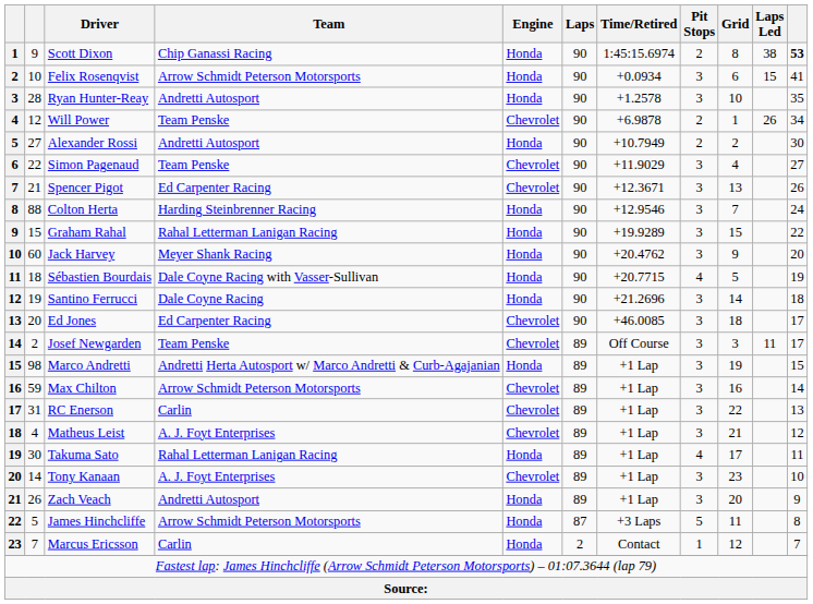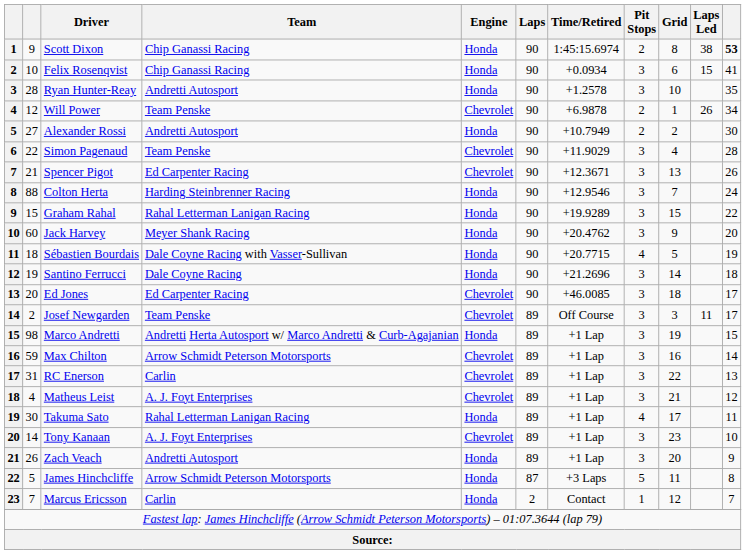Felix Rosenqvist | Team: Arrow Schmidt Peterson Motorsports -> Chip Ganassi Racing
Simon Pagenaud | column 11: 27 -> 28
